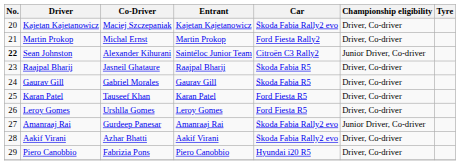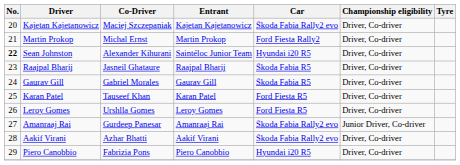Sean Johnston | Car: Citroën C3 Rally2 -> Hyundai i20 R5
Sean Johnston | Championship eligibility: Junior Driver, Co-driver -> Driver, Co-driver
